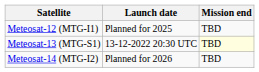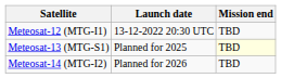Meteosat-12 (MTG-I1) | Launch date: Planned for 2025 -> 13-12-2022 20:30 UTC
Meteosat-13 (MTG-S1) | Launch date: 13-12-2022 20:30 UTC -> Planned for 2025
